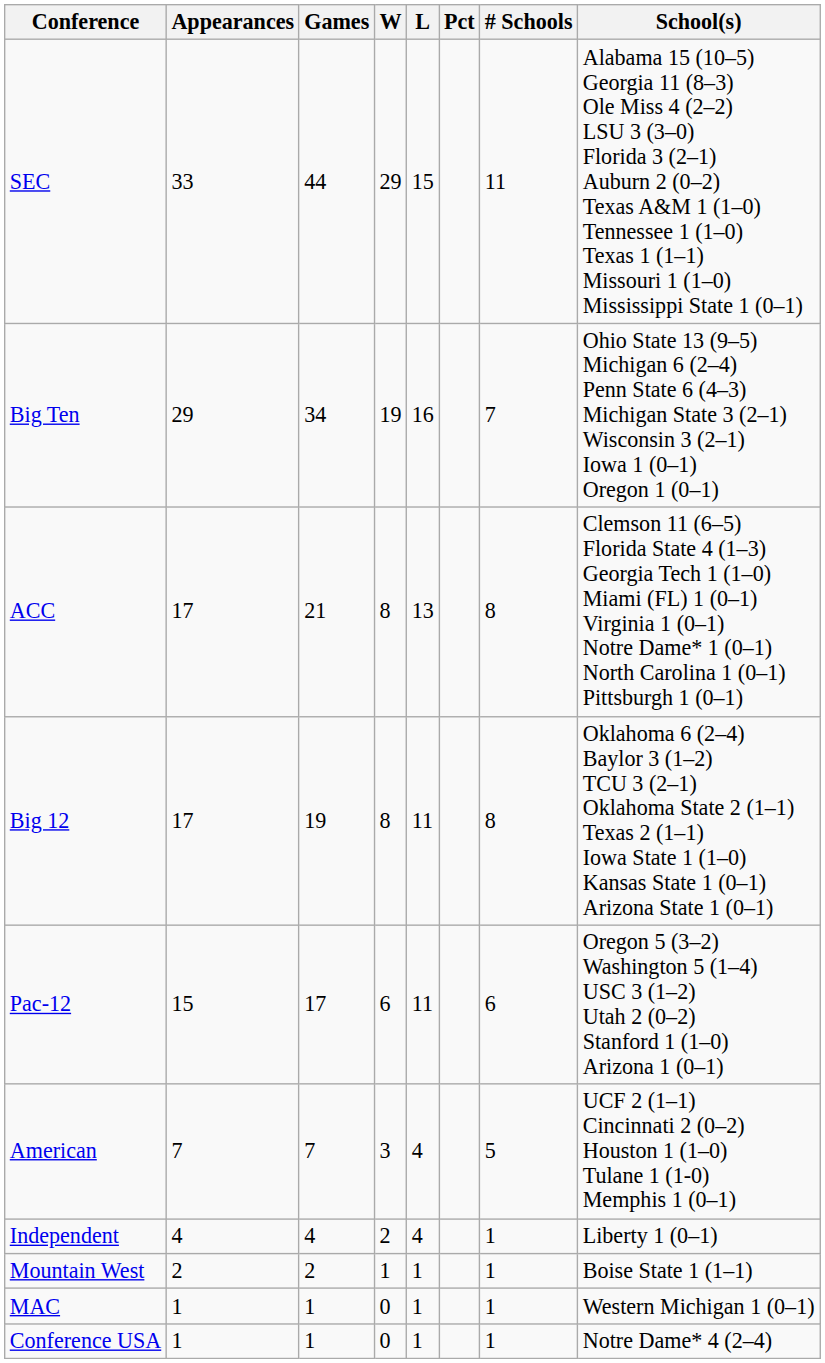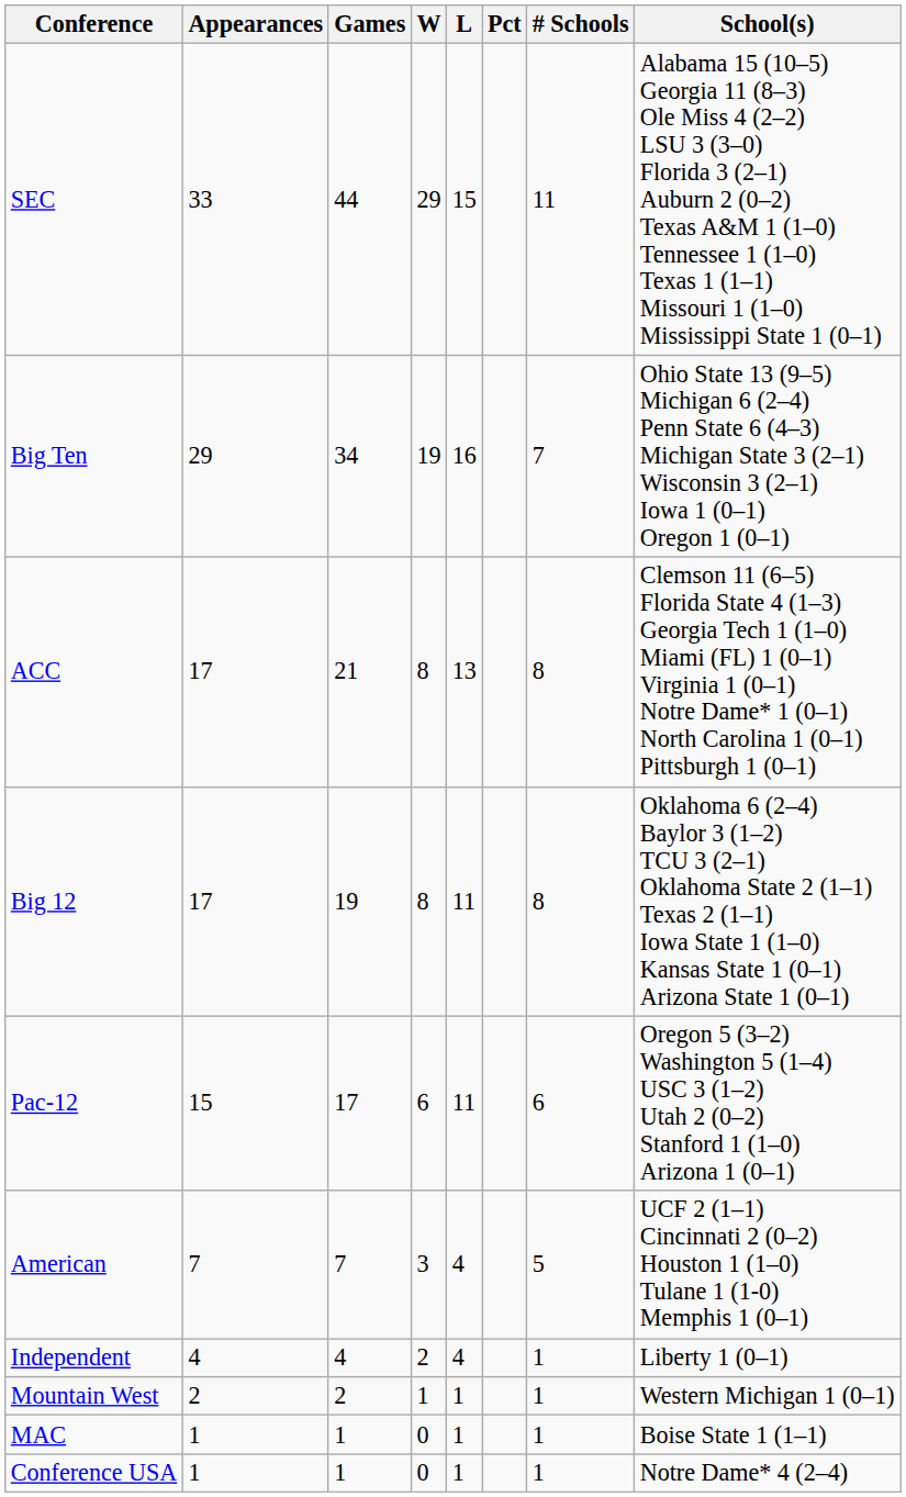Mountain West | School(s): Boise State 1 (1–1) -> Western Michigan 1 (0–1)
MAC | School(s): Western Michigan 1 (0–1) -> Boise State 1 (1–1)
